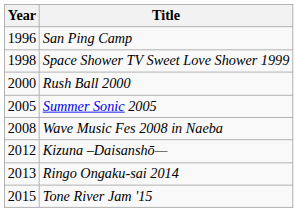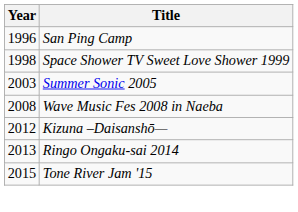- row: 2000 | Rush Ball 2000
Summer Sonic 2005 | Year: 2005 -> 2003
